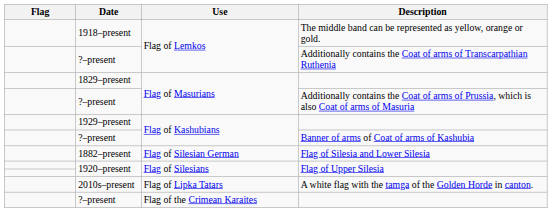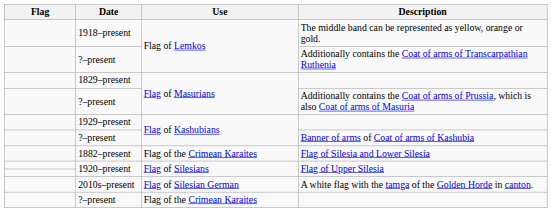Flag of Silesia and Lower Silesia | Use: Flag of Silesian German -> Flag of the Crimean Karaites
A white flag with the tamga of the Golden Horde in canton. | Use: Flag of Lipka Tatars -> Flag of Silesian German
